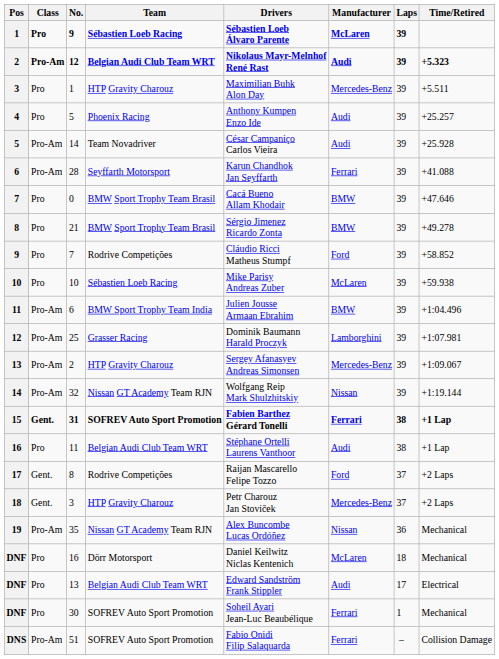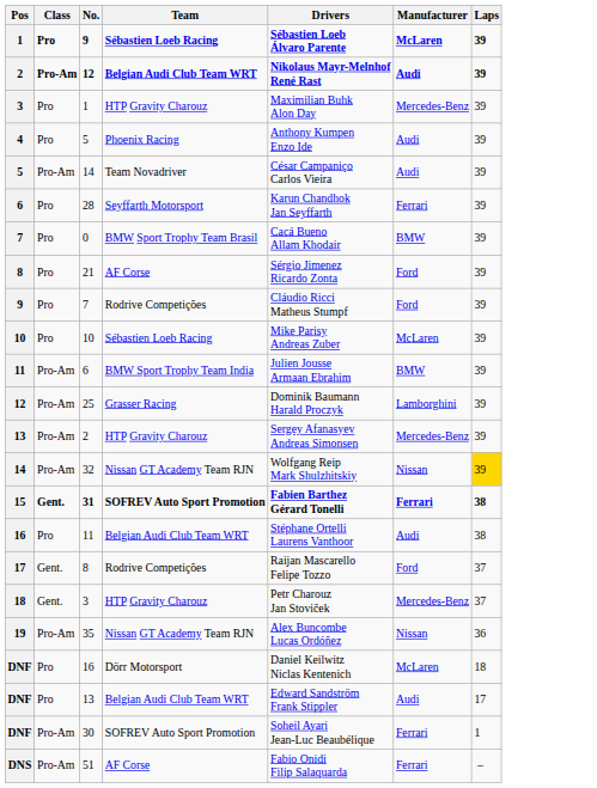- column: Time/Retired | +5.323 | +5.511 | +25.257 | +25.928 | +41.088 | +47.646 | +49.278 | +58.852 | +59.938 | +1:04.496 | +1:07.981 | +1:09.067 | +1:19.144 | +1 Lap | +1 Lap | +2 Laps | +2 Laps | Mechanical | Mechanical | Electrical | Mechanical | Collision Damage
28 | Class: Pro-Am -> Pro
21 | Team: BMW Sport Trophy Team Brasil -> AF Corse
21 | Manufacturer: BMW -> Ford
32 | Laps: no background -> gold background
30 | Class: Pro -> Pro-Am
51 | Team: SOFREV Auto Sport Promotion -> AF Corse
